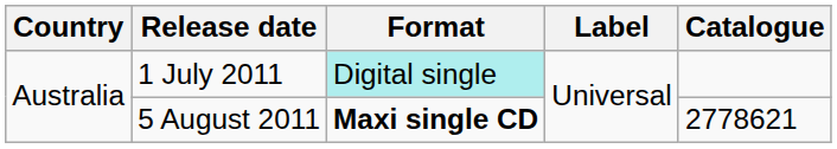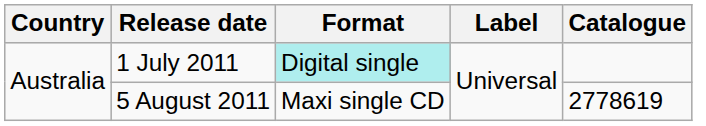5 August 2011 | Format: bold -> normal
5 August 2011 | Catalogue: 2778621 -> 2778619
